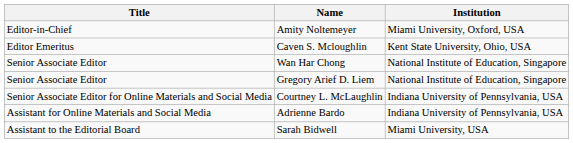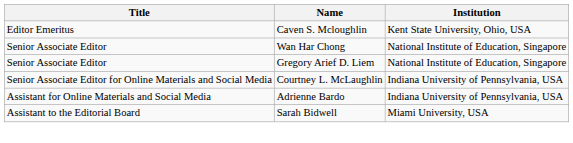- row: Editor-in-Chief | Amity Noltemeyer | Miami University, Oxford, USA
